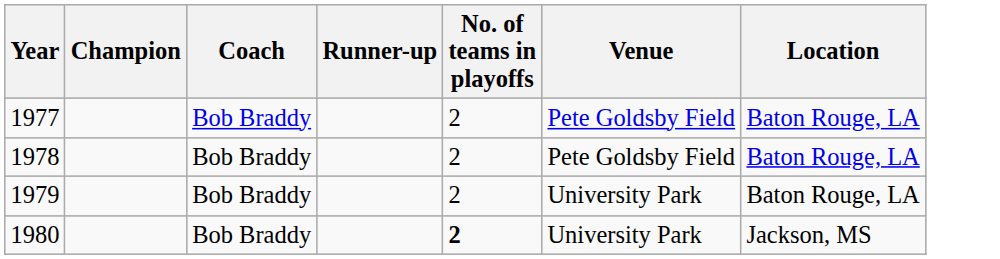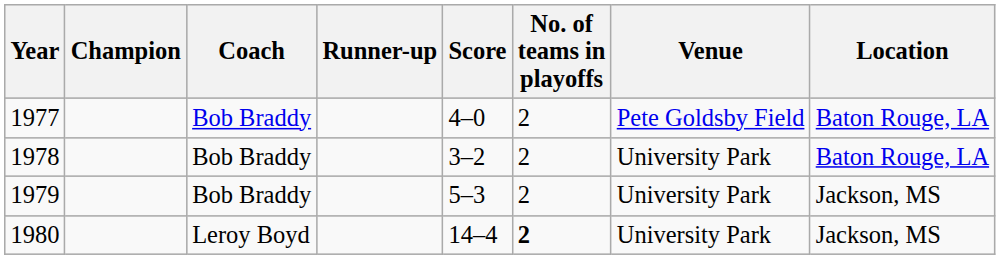+ column: Score | 4–0 | 3–2 | 5–3 | 14–4
1978 | Venue: Pete Goldsby Field -> University Park
1979 | Location: Baton Rouge, LA -> Jackson, MS
1980 | Coach: Bob Braddy -> Leroy Boyd
